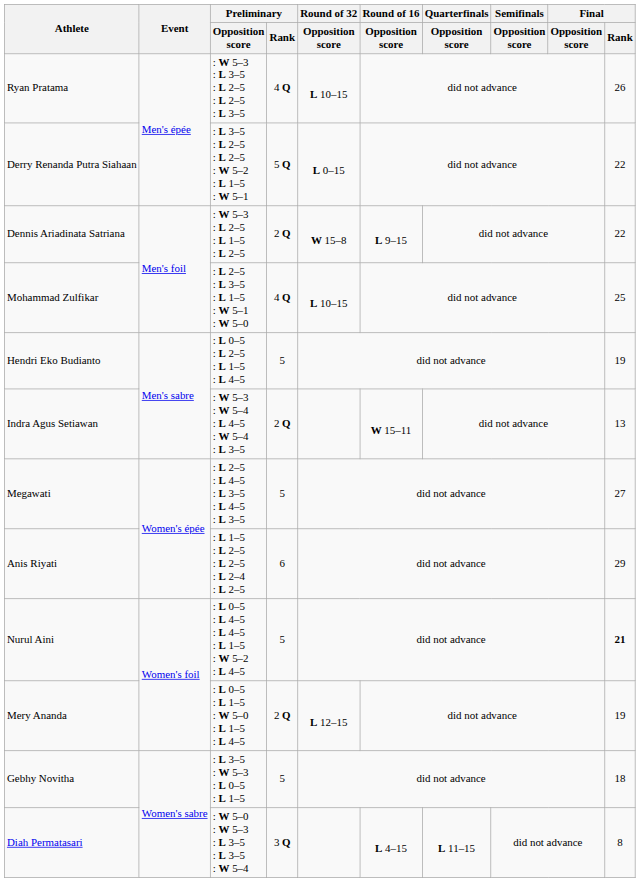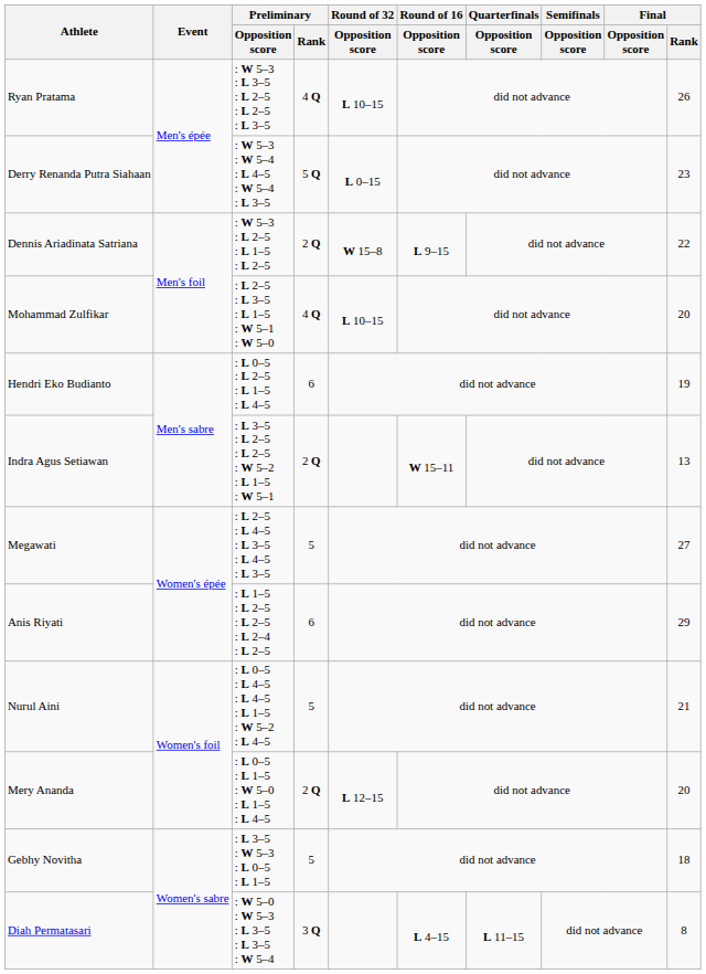Derry Renanda Putra Siahaan | Preliminary / Opposition score: : L 3–5 : L 2–5 : L 2–5 : W 5–2 : L 1–5 : W 5–1 -> : W 5–3 : W 5–4 : L 4–5 : W 5–4 : L 3–5
Derry Renanda Putra Siahaan | Final / Rank: 22 -> 23
Mohammad Zulfikar | Final / Rank: 25 -> 20
Hendri Eko Budianto | Preliminary / Rank: 5 -> 6
Indra Agus Setiawan | Preliminary / Opposition score: : W 5–3 : W 5–4 : L 4–5 : W 5–4 : L 3–5 -> : L 3–5 : L 2–5 : L 2–5 : W 5–2 : L 1–5 : W 5–1
Nurul Aini | Final / Rank: bold -> normal
Mery Ananda | Final / Rank: 19 -> 20
